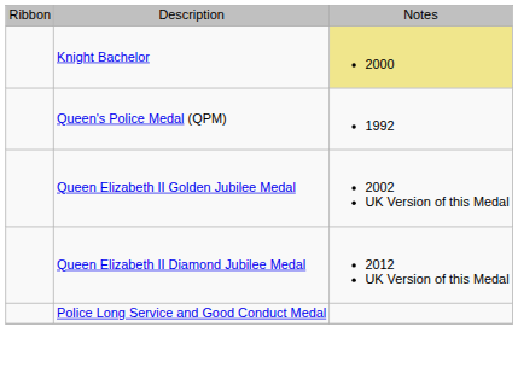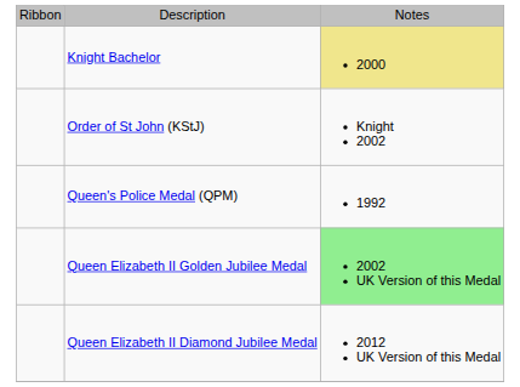+ row: Order of St John (KStJ) | Knight 2002
Queen Elizabeth II Golden Jubilee Medal | column 3: no background -> lightgreen background
- row: Police Long Service and Good Conduct Medal
